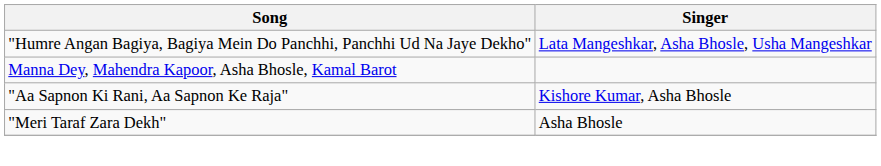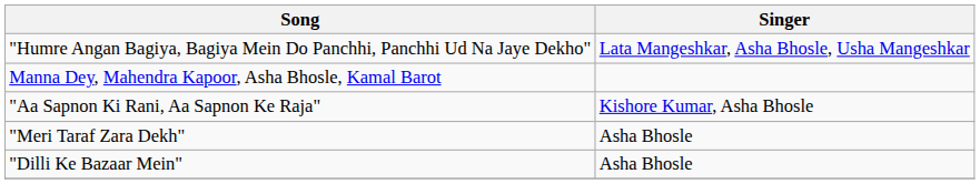+ row: "Dilli Ke Bazaar Mein" | Asha Bhosle
